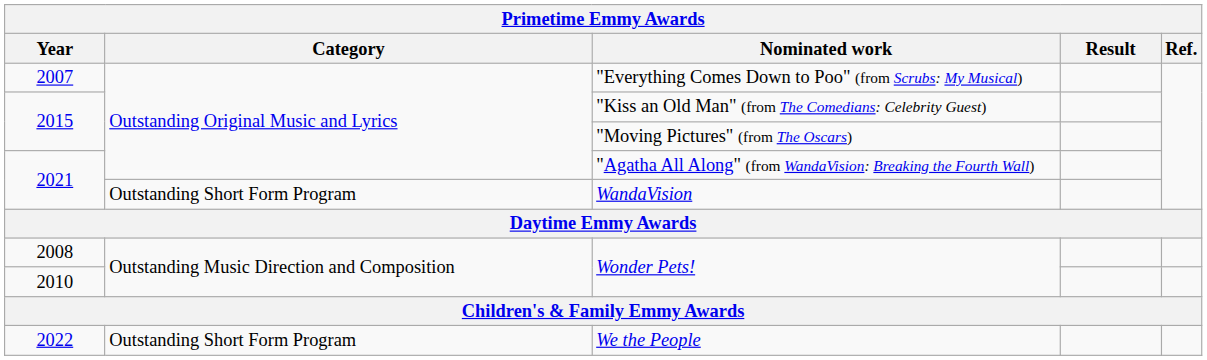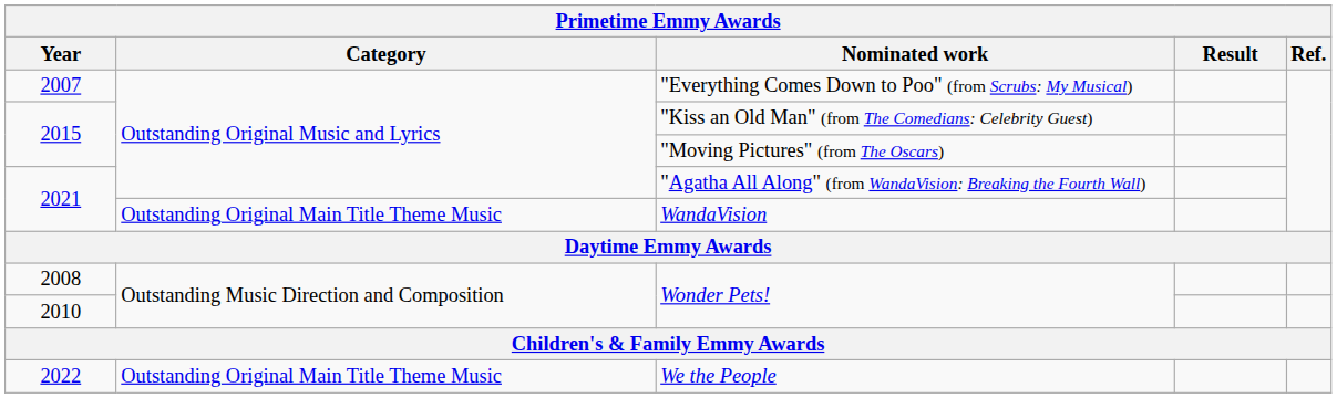WandaVision | Category: Outstanding Short Form Program -> Outstanding Original Main Title Theme Music
We the People | Category: Outstanding Short Form Program -> Outstanding Original Main Title Theme Music
